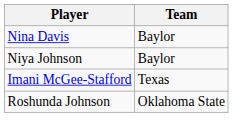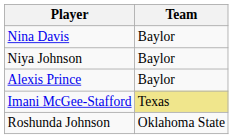+ row: Alexis Prince | Baylor
Imani McGee-Stafford | Team: no background -> khaki background
